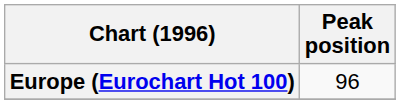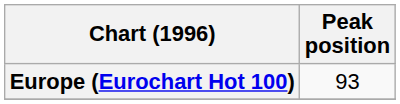Europe (Eurochart Hot 100) | Peak position: 96 -> 93
